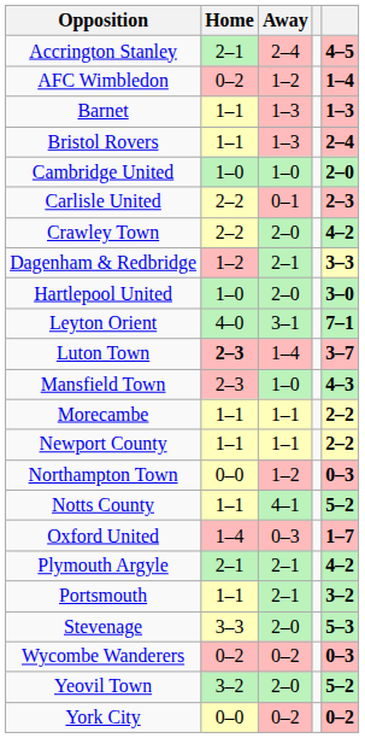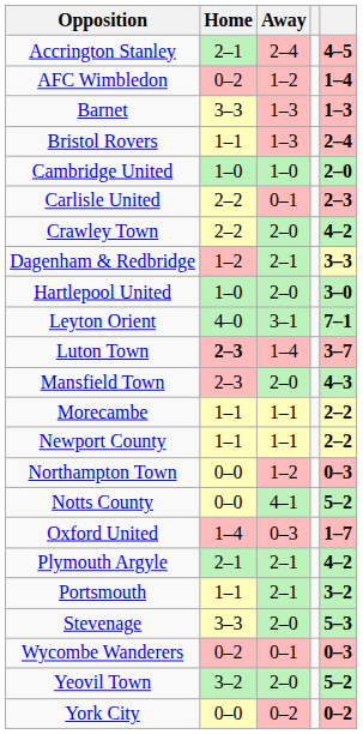Barnet | Home: 1–1 -> 3–3
Mansfield Town | Away: 1–0 -> 2–0
Notts County | Home: 1–1 -> 0–0
Wycombe Wanderers | Away: 0–2 -> 0–1
